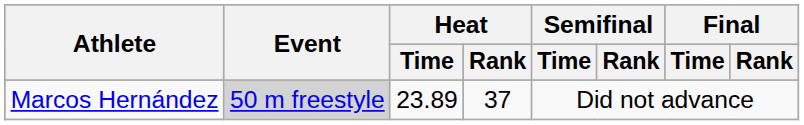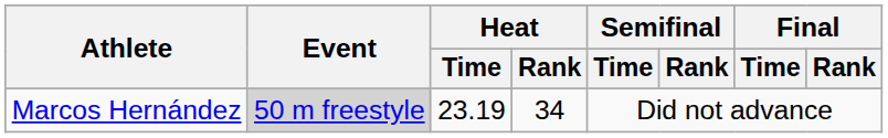Marcos Hernández | Heat / Time: 23.89 -> 23.19
Marcos Hernández | Heat / Rank: 37 -> 34
